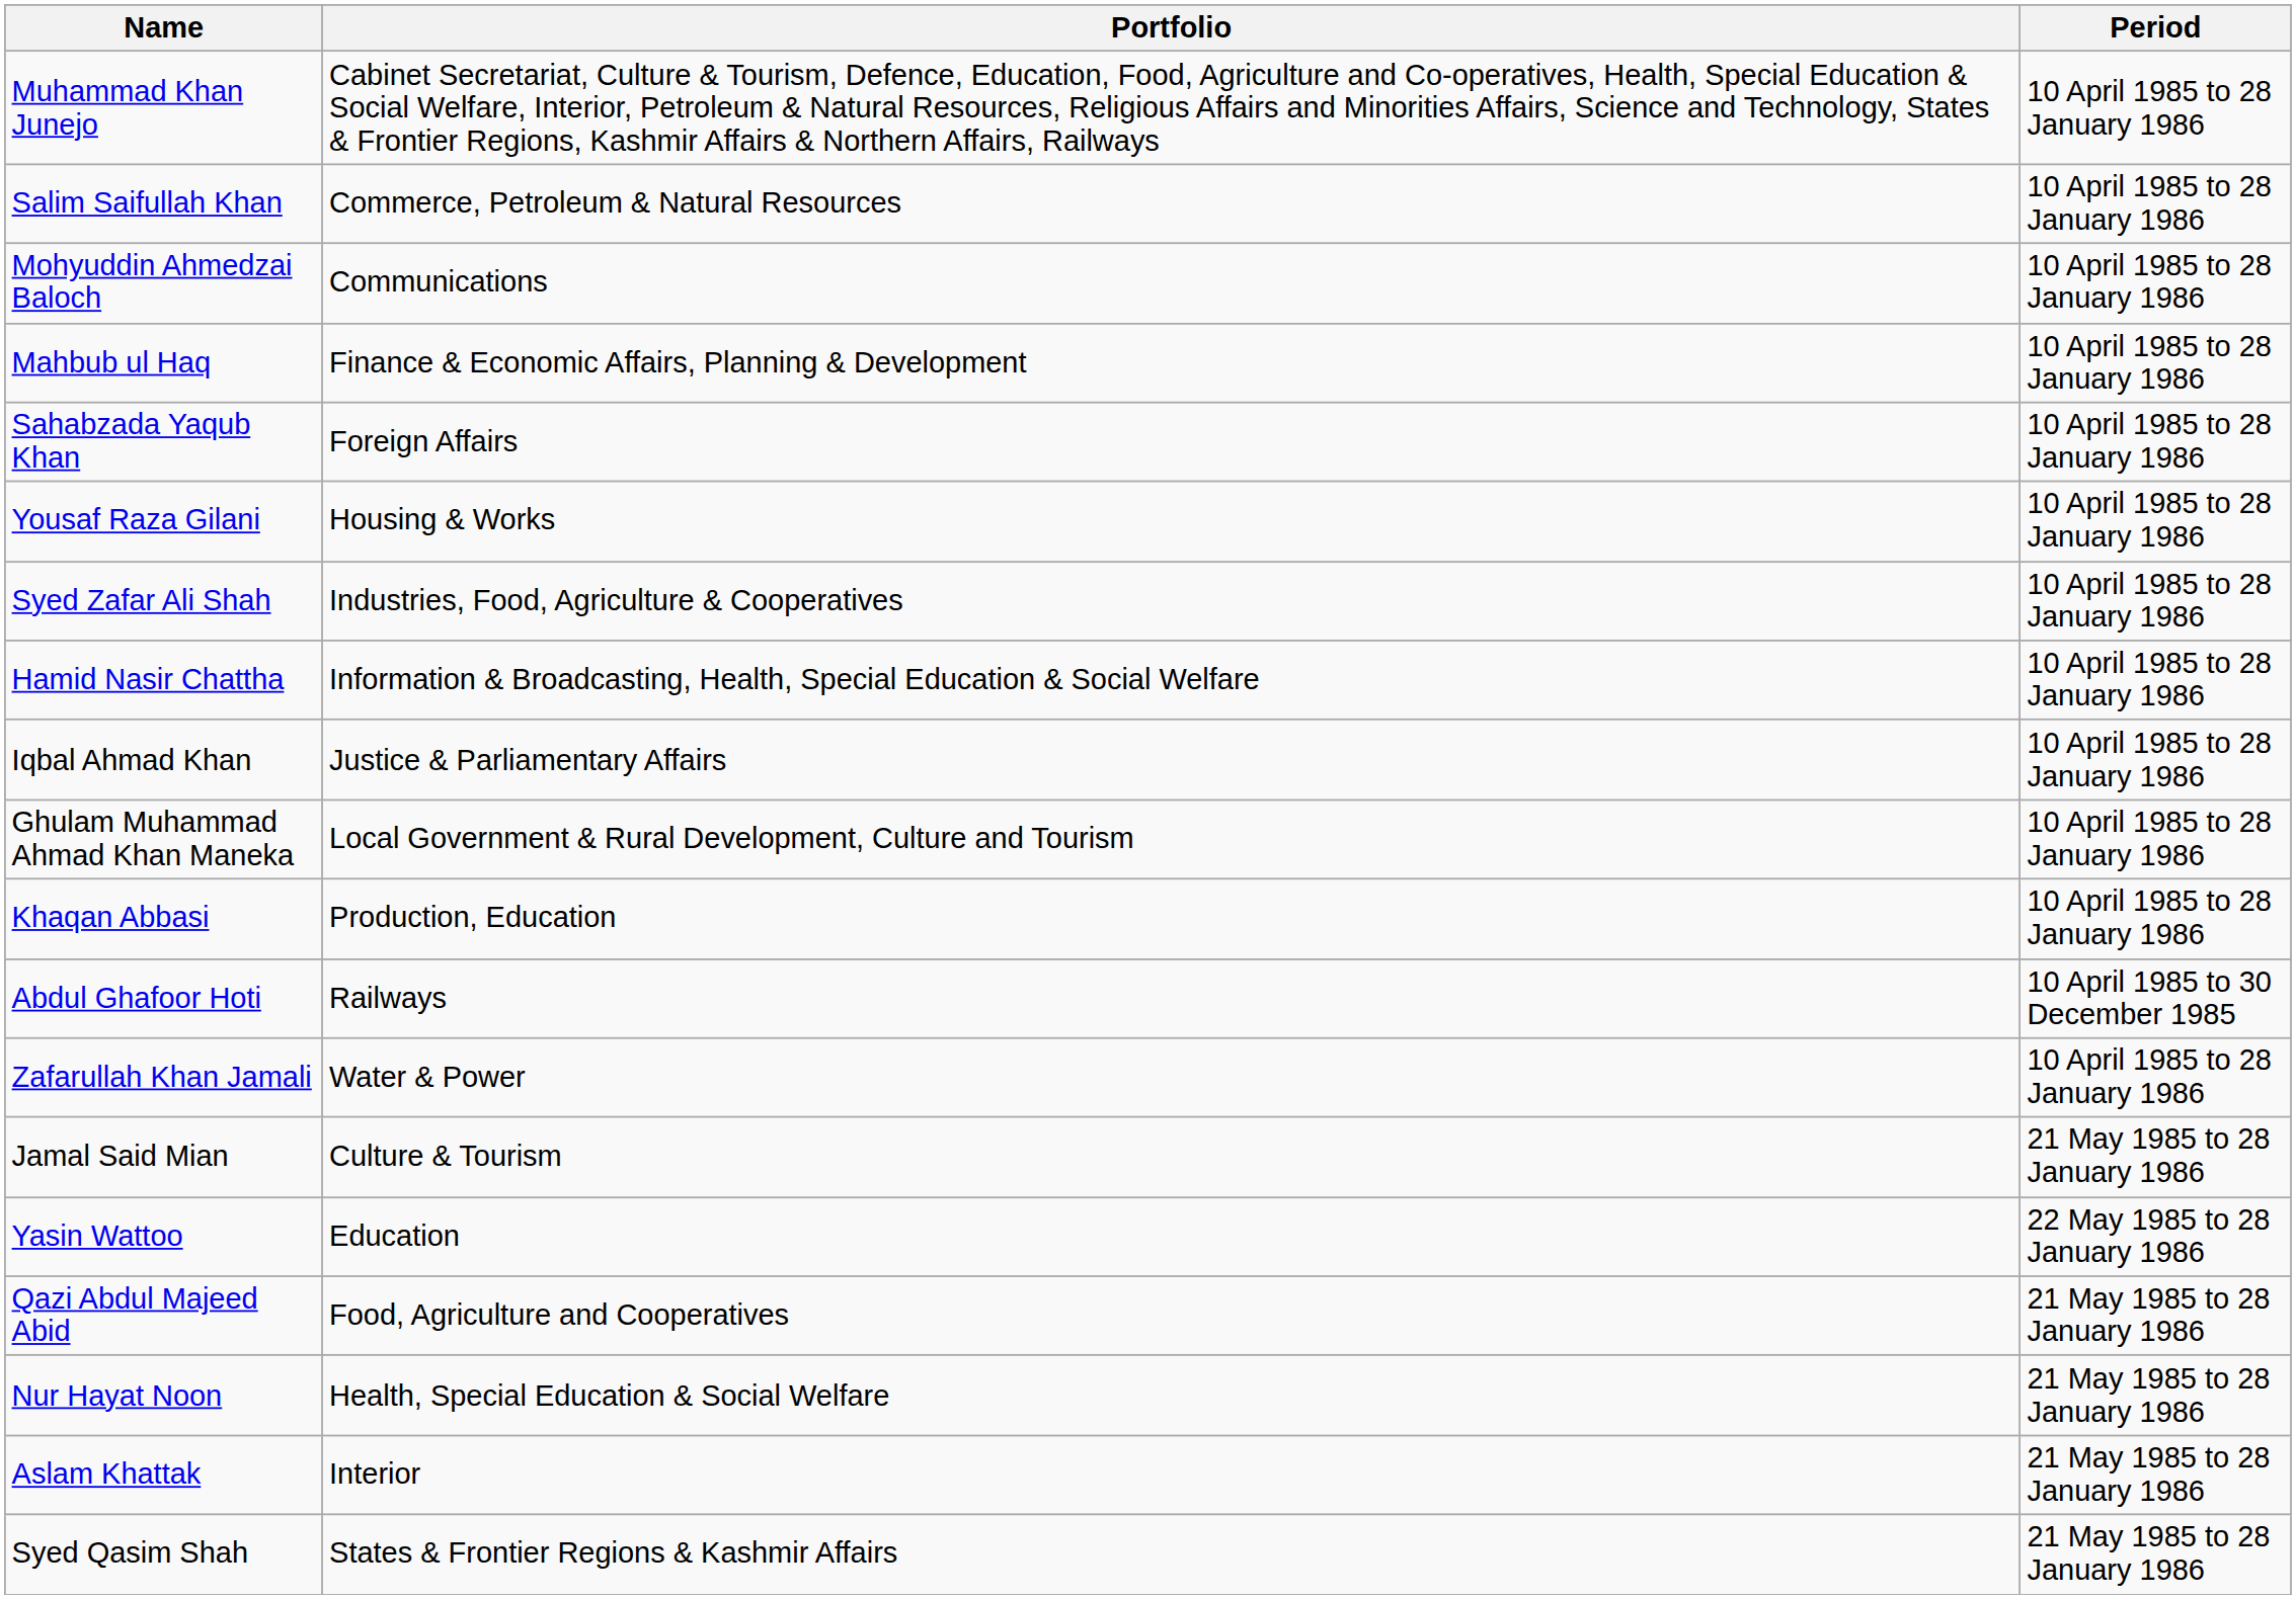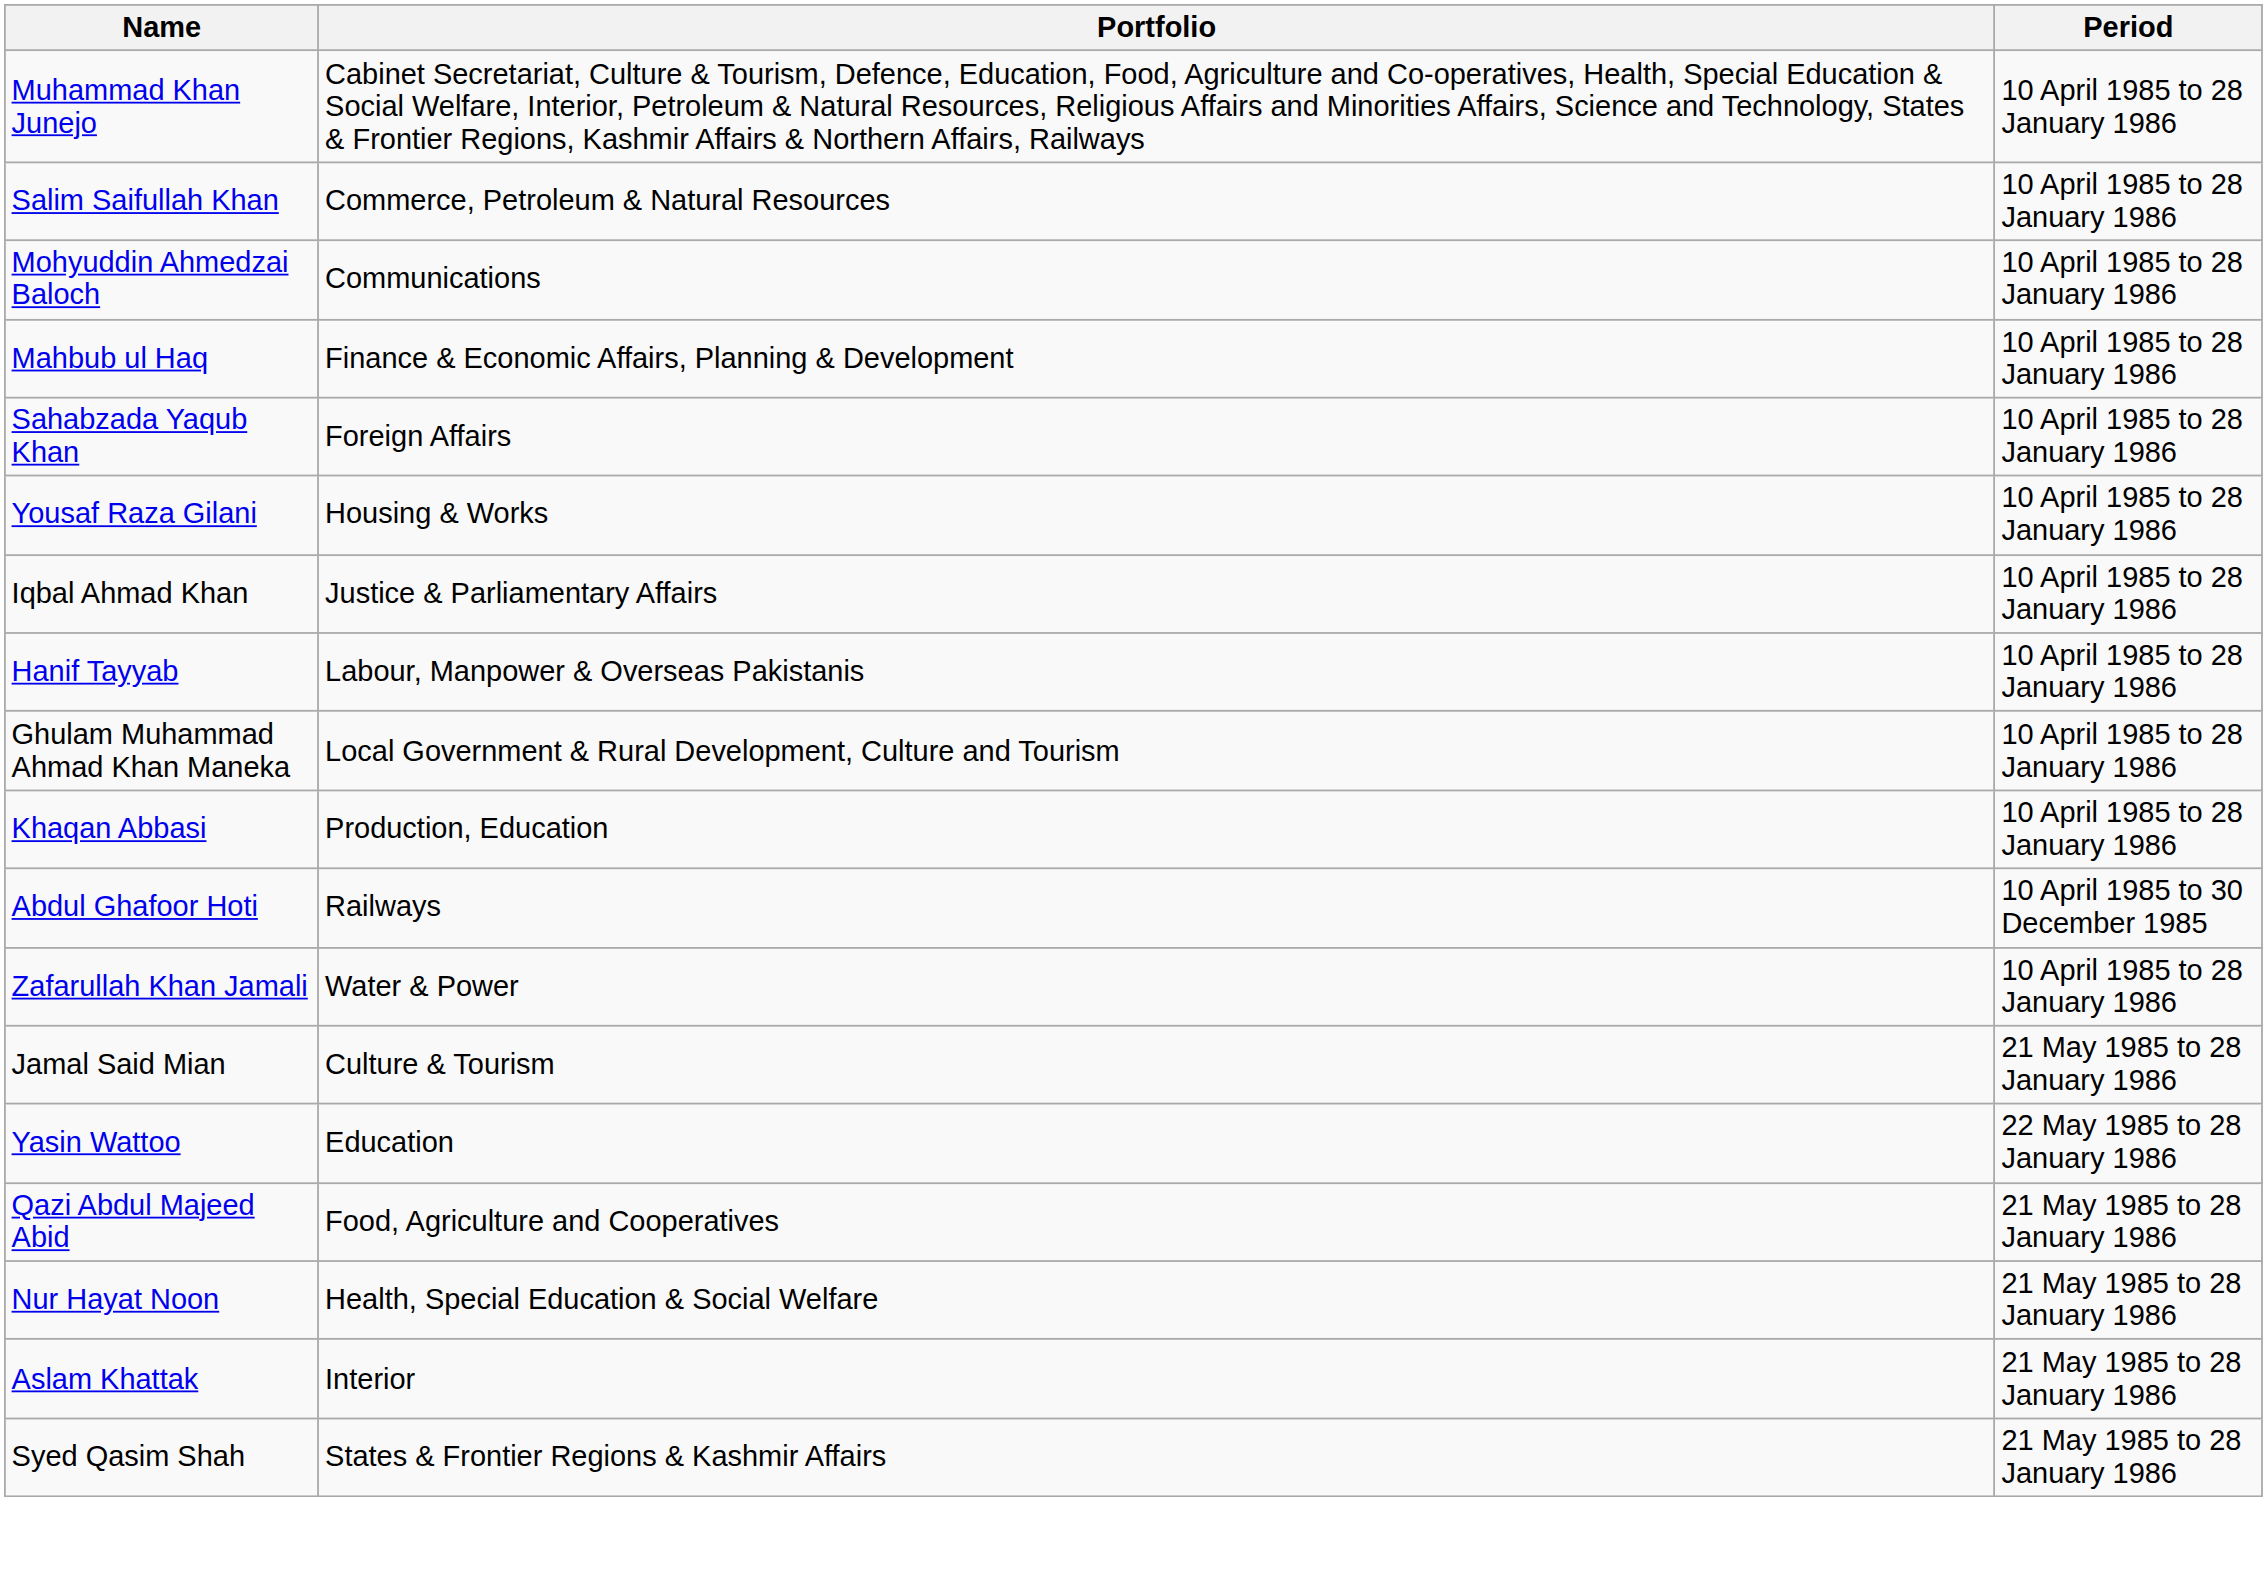- row: Syed Zafar Ali Shah | Industries, Food, Agriculture & Cooperatives | 10 April 1985 to 28 January 1986
- row: Hamid Nasir Chattha | Information & Broadcasting, Health, Special Education & Social Welfare | 10 April 1985 to 28 January 1986
+ row: Hanif Tayyab | Labour, Manpower & Overseas Pakistanis | 10 April 1985 to 28 January 1986
